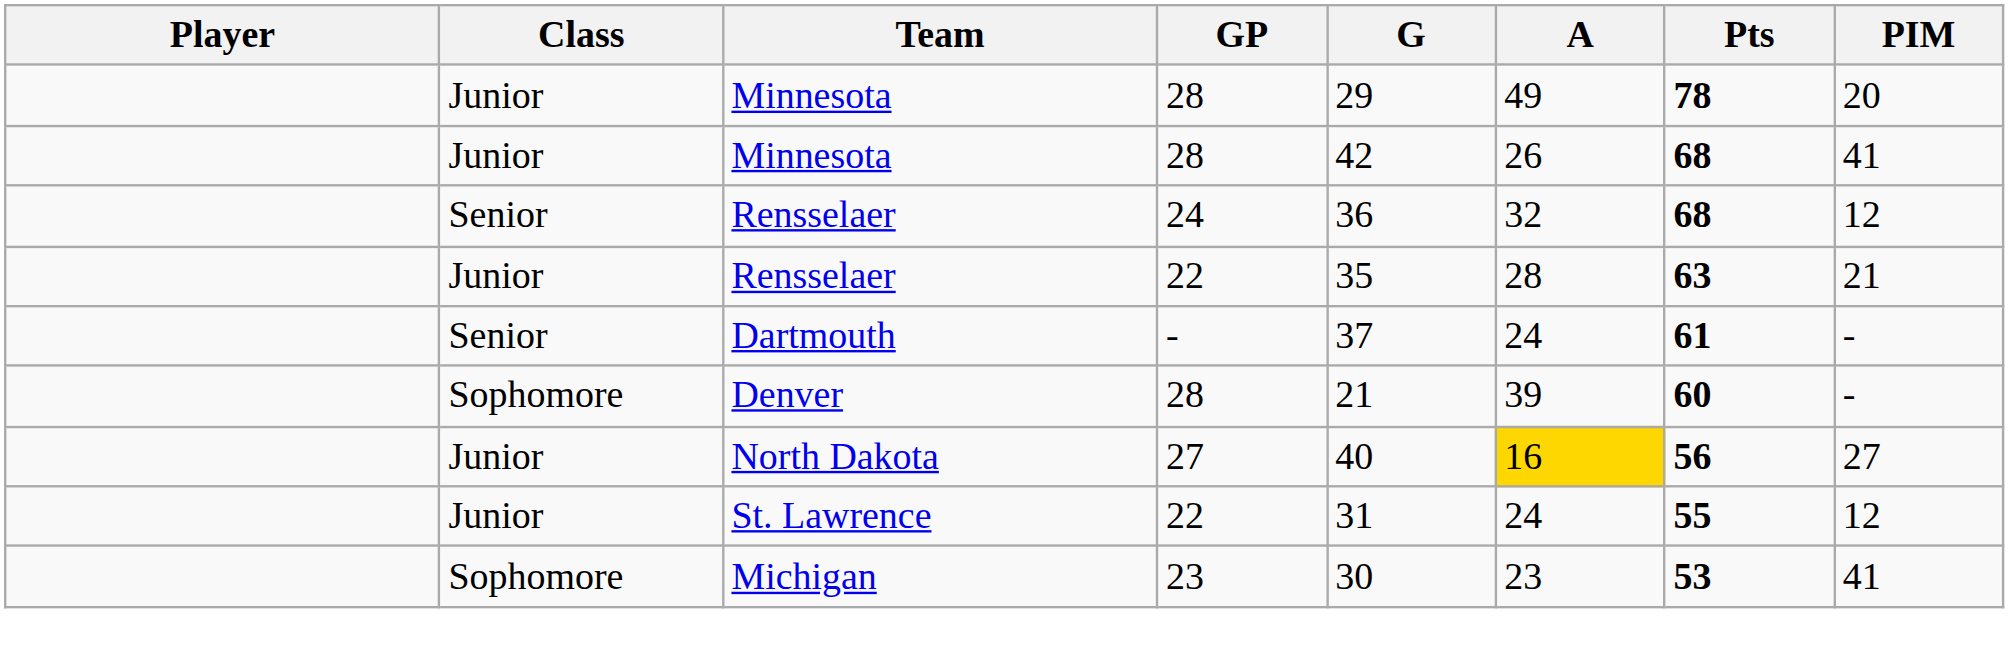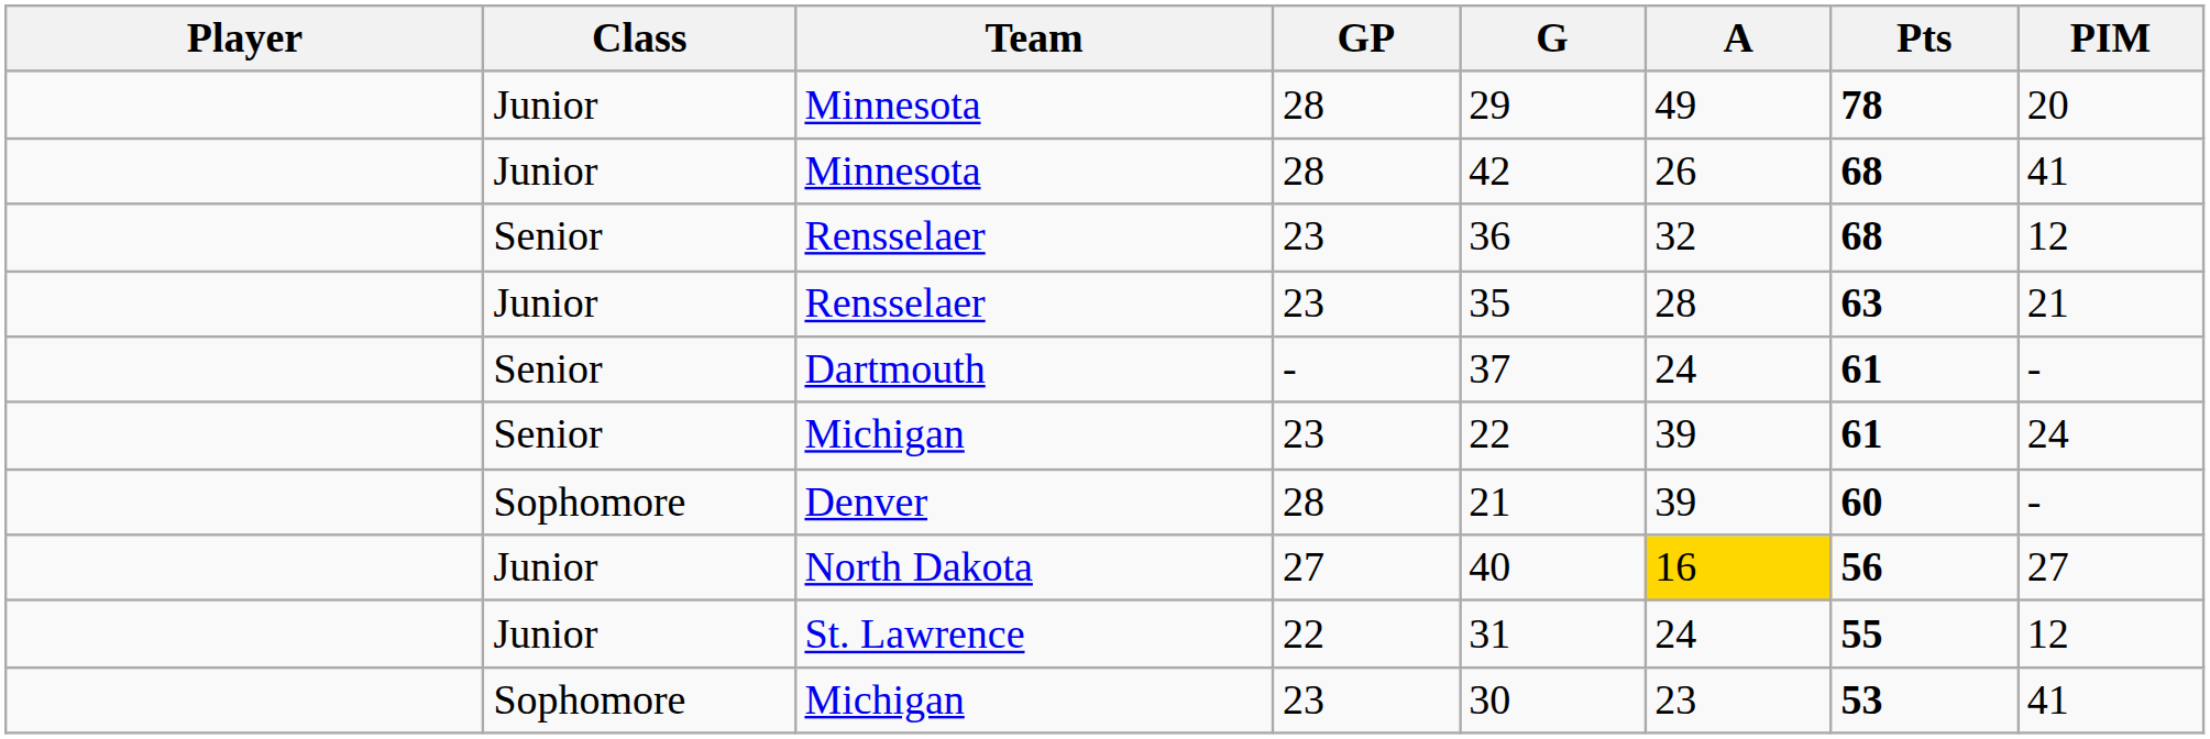Senior / Rensselaer | GP: 24 -> 23
Junior / Rensselaer | GP: 22 -> 23
+ row: Senior | Michigan | 23 | 22 | 39 | 61 | 24
